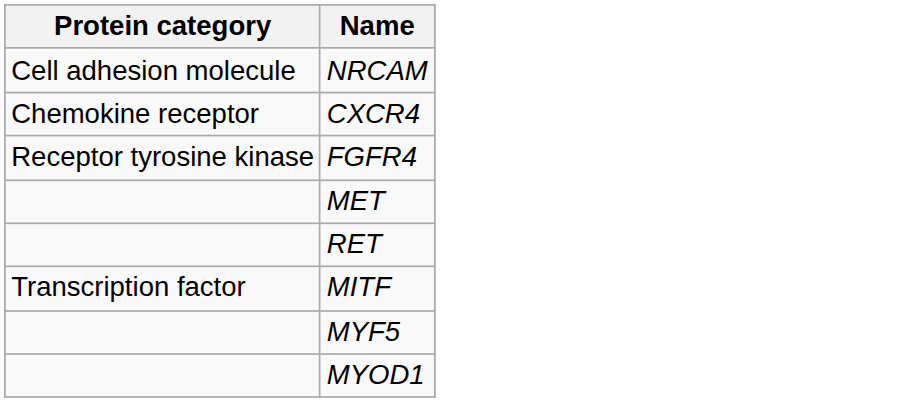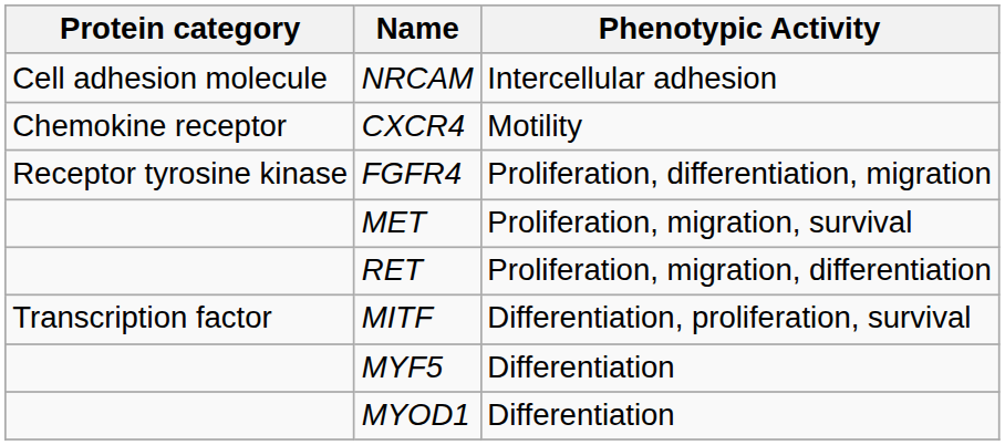+ column: Phenotypic Activity | Intercellular adhesion | Motility | Proliferation, differentiation, migration | Proliferation, migration, survival | Proliferation, migration, differentiation | Differentiation, proliferation, survival | Differentiation | Differentiation
